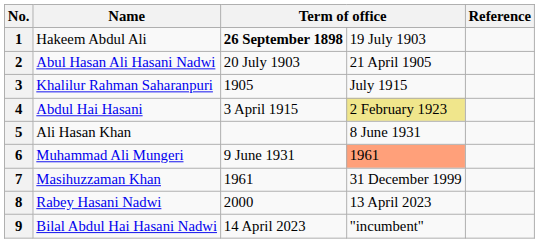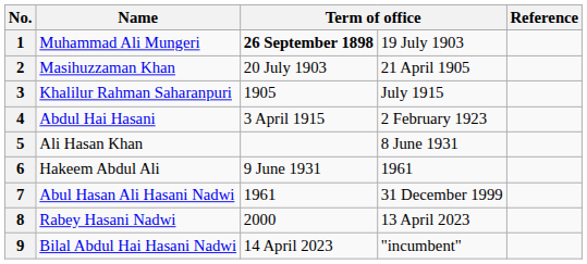1 | Name: Hakeem Abdul Ali -> Muhammad Ali Mungeri
2 | Name: Abul Hasan Ali Hasani Nadwi -> Masihuzzaman Khan
4 | column 4: khaki background -> no background
6 | Name: Muhammad Ali Mungeri -> Hakeem Abdul Ali
6 | column 4: lightsalmon background -> no background
7 | Name: Masihuzzaman Khan -> Abul Hasan Ali Hasani Nadwi
